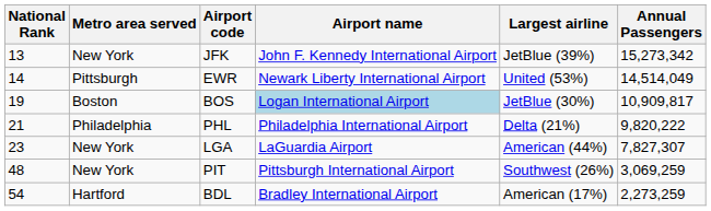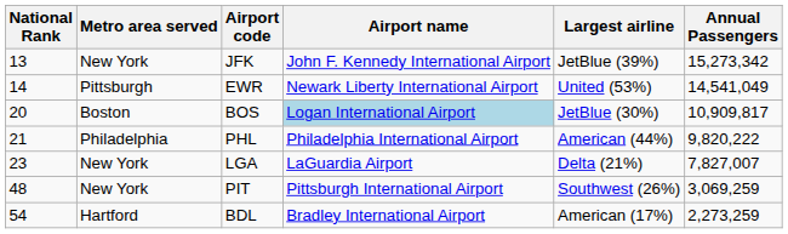EWR | Annual Passengers: 14,514,049 -> 14,541,049
BOS | National Rank: 19 -> 20
PHL | Largest airline: Delta (21%) -> American (44%)
LGA | Largest airline: American (44%) -> Delta (21%)
LGA | Annual Passengers: 7,827,307 -> 7,827,007
